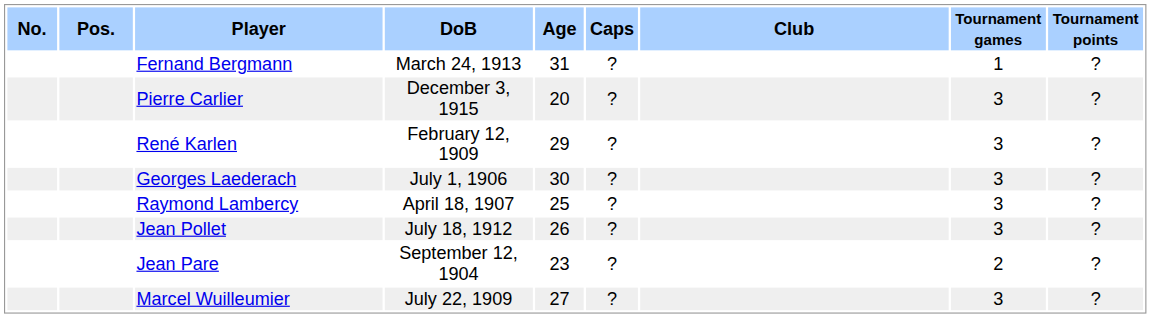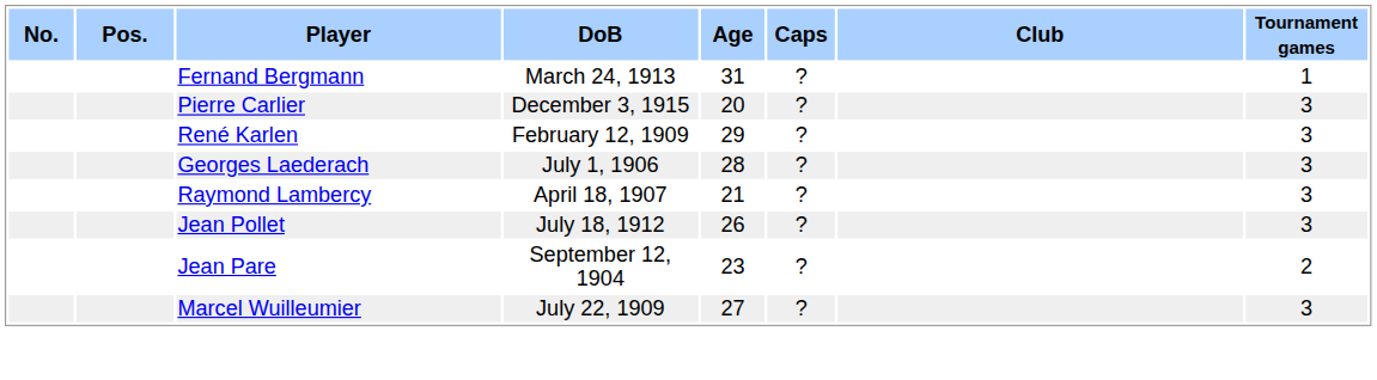- column: Tournament points | ? | ? | ? | ? | ? | ? | ? | ?
Georges Laederach | Age: 30 -> 28
Raymond Lambercy | Age: 25 -> 21
